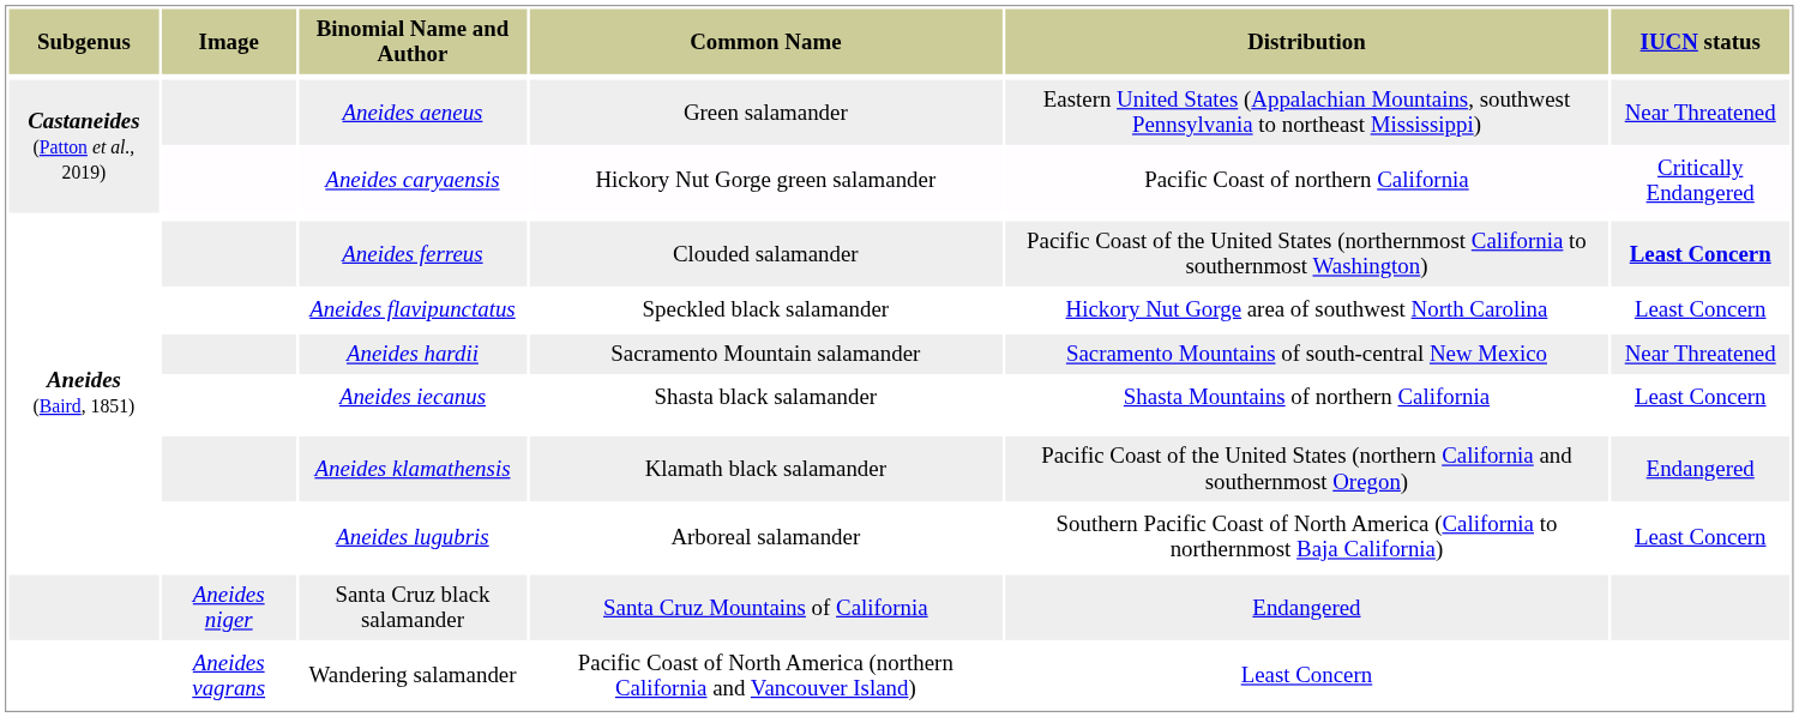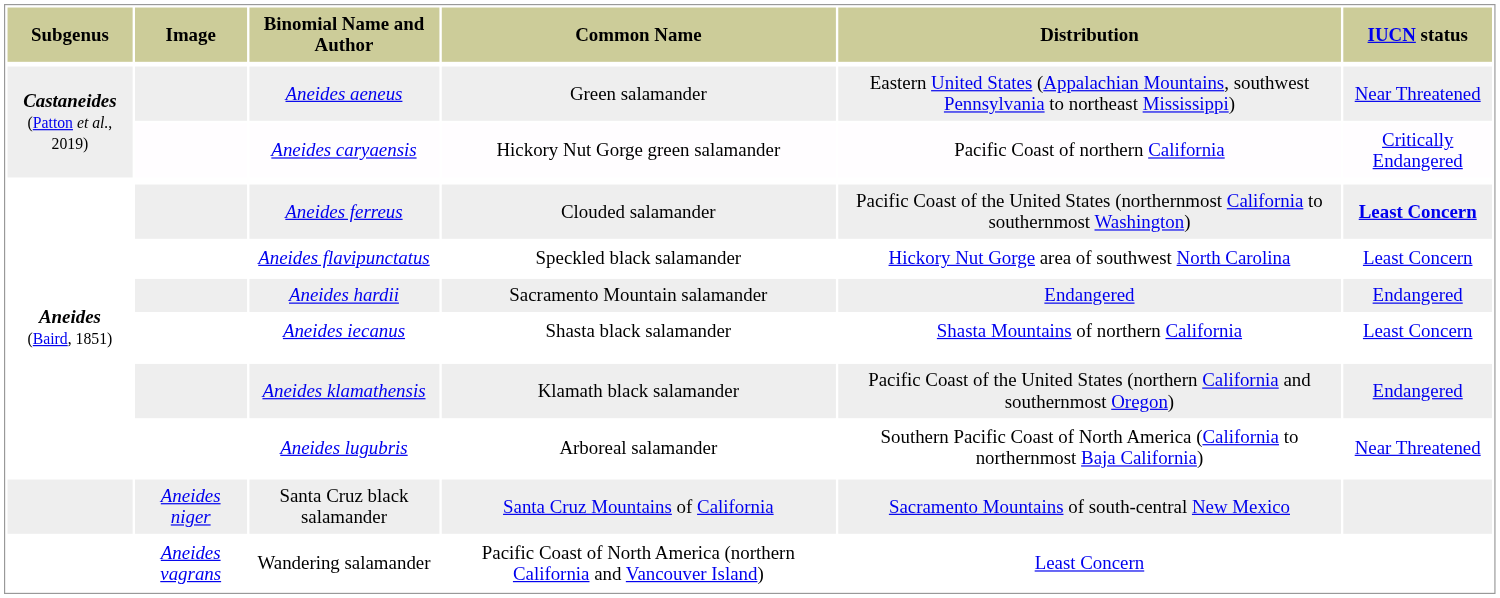Aneides hardii | Distribution: Sacramento Mountains of south-central New Mexico -> Endangered
Aneides hardii | IUCN status: Near Threatened -> Endangered
Aneides lugubris | IUCN status: Least Concern -> Near Threatened
Santa Cruz black salamander | Distribution: Endangered -> Sacramento Mountains of south-central New Mexico
